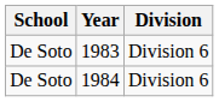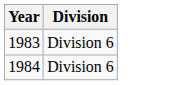- column: School | De Soto | De Soto
